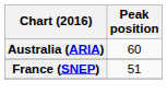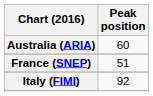+ row: Italy (FIMI) | 92
